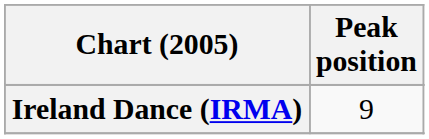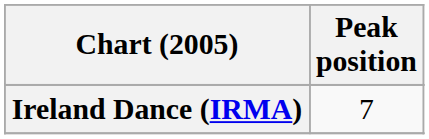Ireland Dance (IRMA) | Peak position: 9 -> 7
